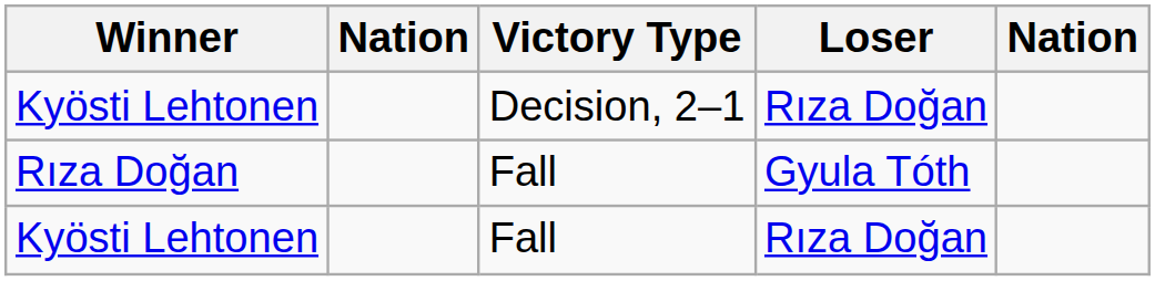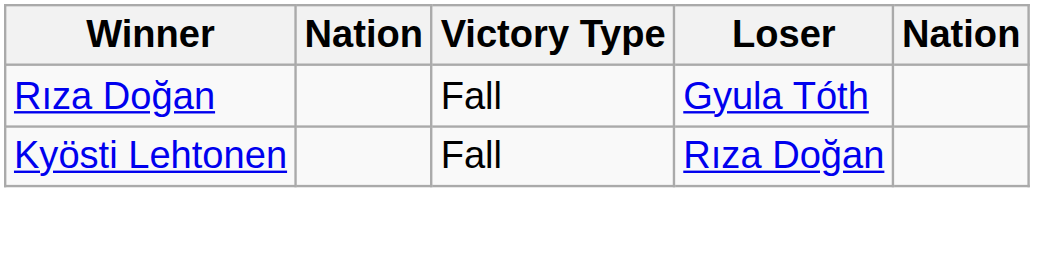- row: Kyösti Lehtonen | Decision, 2–1 | Rıza Doğan
